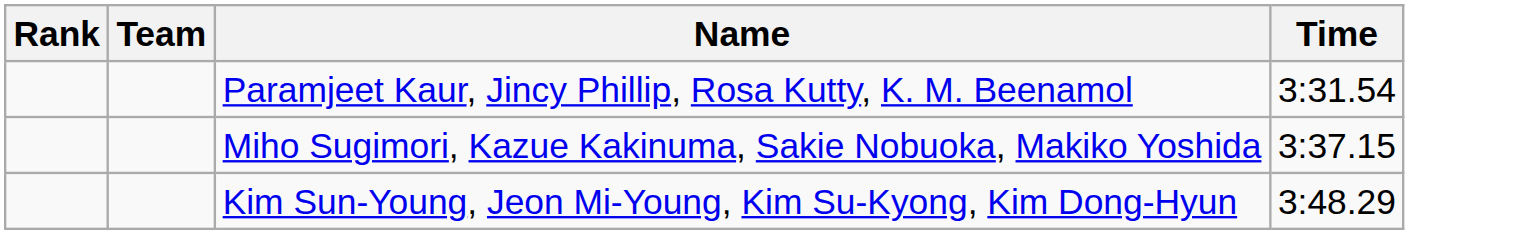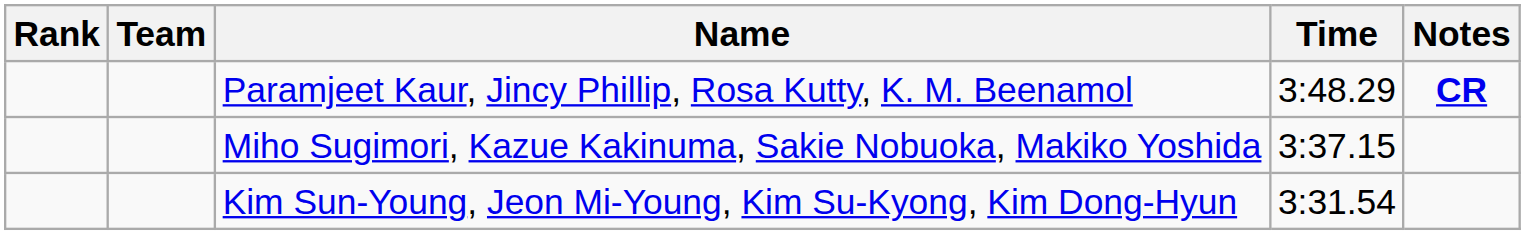+ column: Notes | CR
Paramjeet Kaur, Jincy Phillip, Rosa Kutty, K. M. Beenamol | Time: 3:31.54 -> 3:48.29
Kim Sun-Young, Jeon Mi-Young, Kim Su-Kyong, Kim Dong-Hyun | Time: 3:48.29 -> 3:31.54
